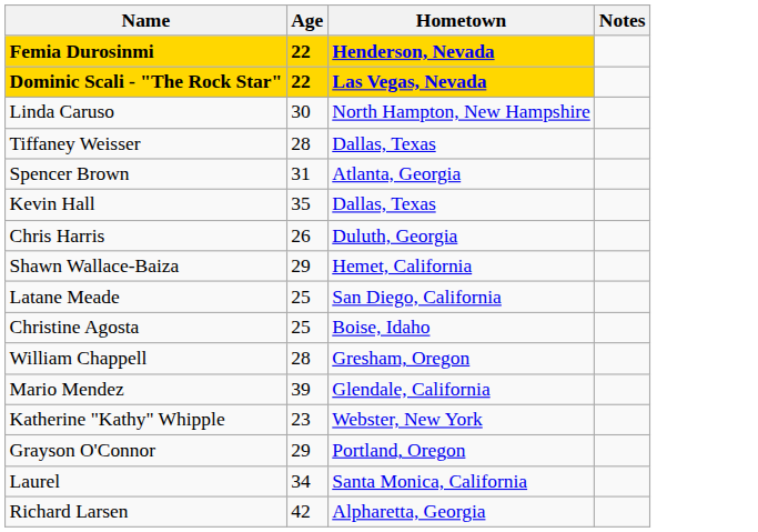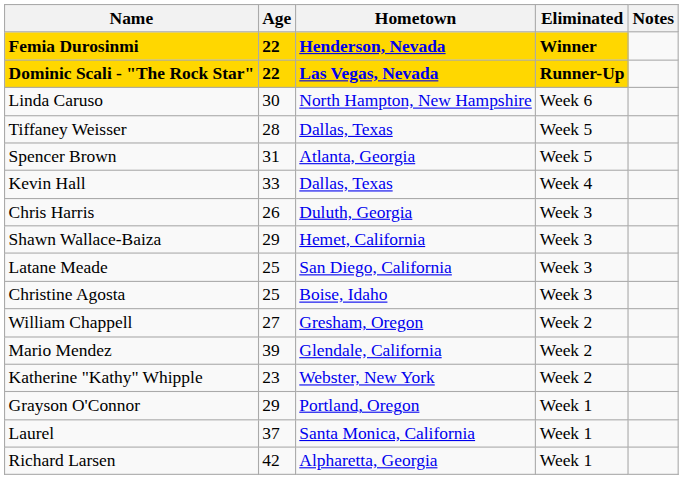+ column: Eliminated | Winner | Runner-Up | Week 6 | Week 5 | Week 5 | Week 4 | Week 3 | Week 3 | Week 3 | Week 3 | Week 2 | Week 2 | Week 2 | Week 1 | Week 1 | Week 1
Kevin Hall | Age: 35 -> 33
William Chappell | Age: 28 -> 27
Laurel | Age: 34 -> 37
